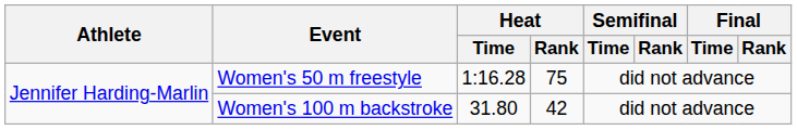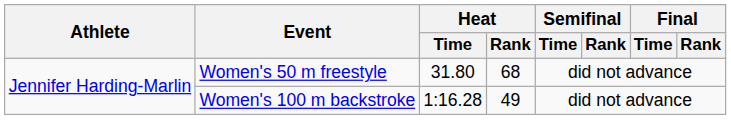Women's 50 m freestyle | Heat / Time: 1:16.28 -> 31.80
Women's 50 m freestyle | Heat / Rank: 75 -> 68
Women's 100 m backstroke | Heat / Time: 31.80 -> 1:16.28
Women's 100 m backstroke | Heat / Rank: 42 -> 49
